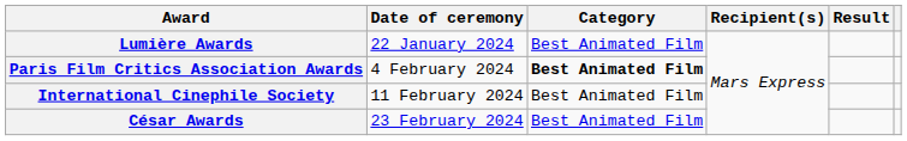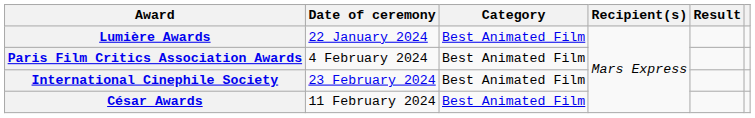Paris Film Critics Association Awards | Category: bold -> normal
International Cinephile Society | Date of ceremony: 11 February 2024 -> 23 February 2024
César Awards | Date of ceremony: 23 February 2024 -> 11 February 2024
